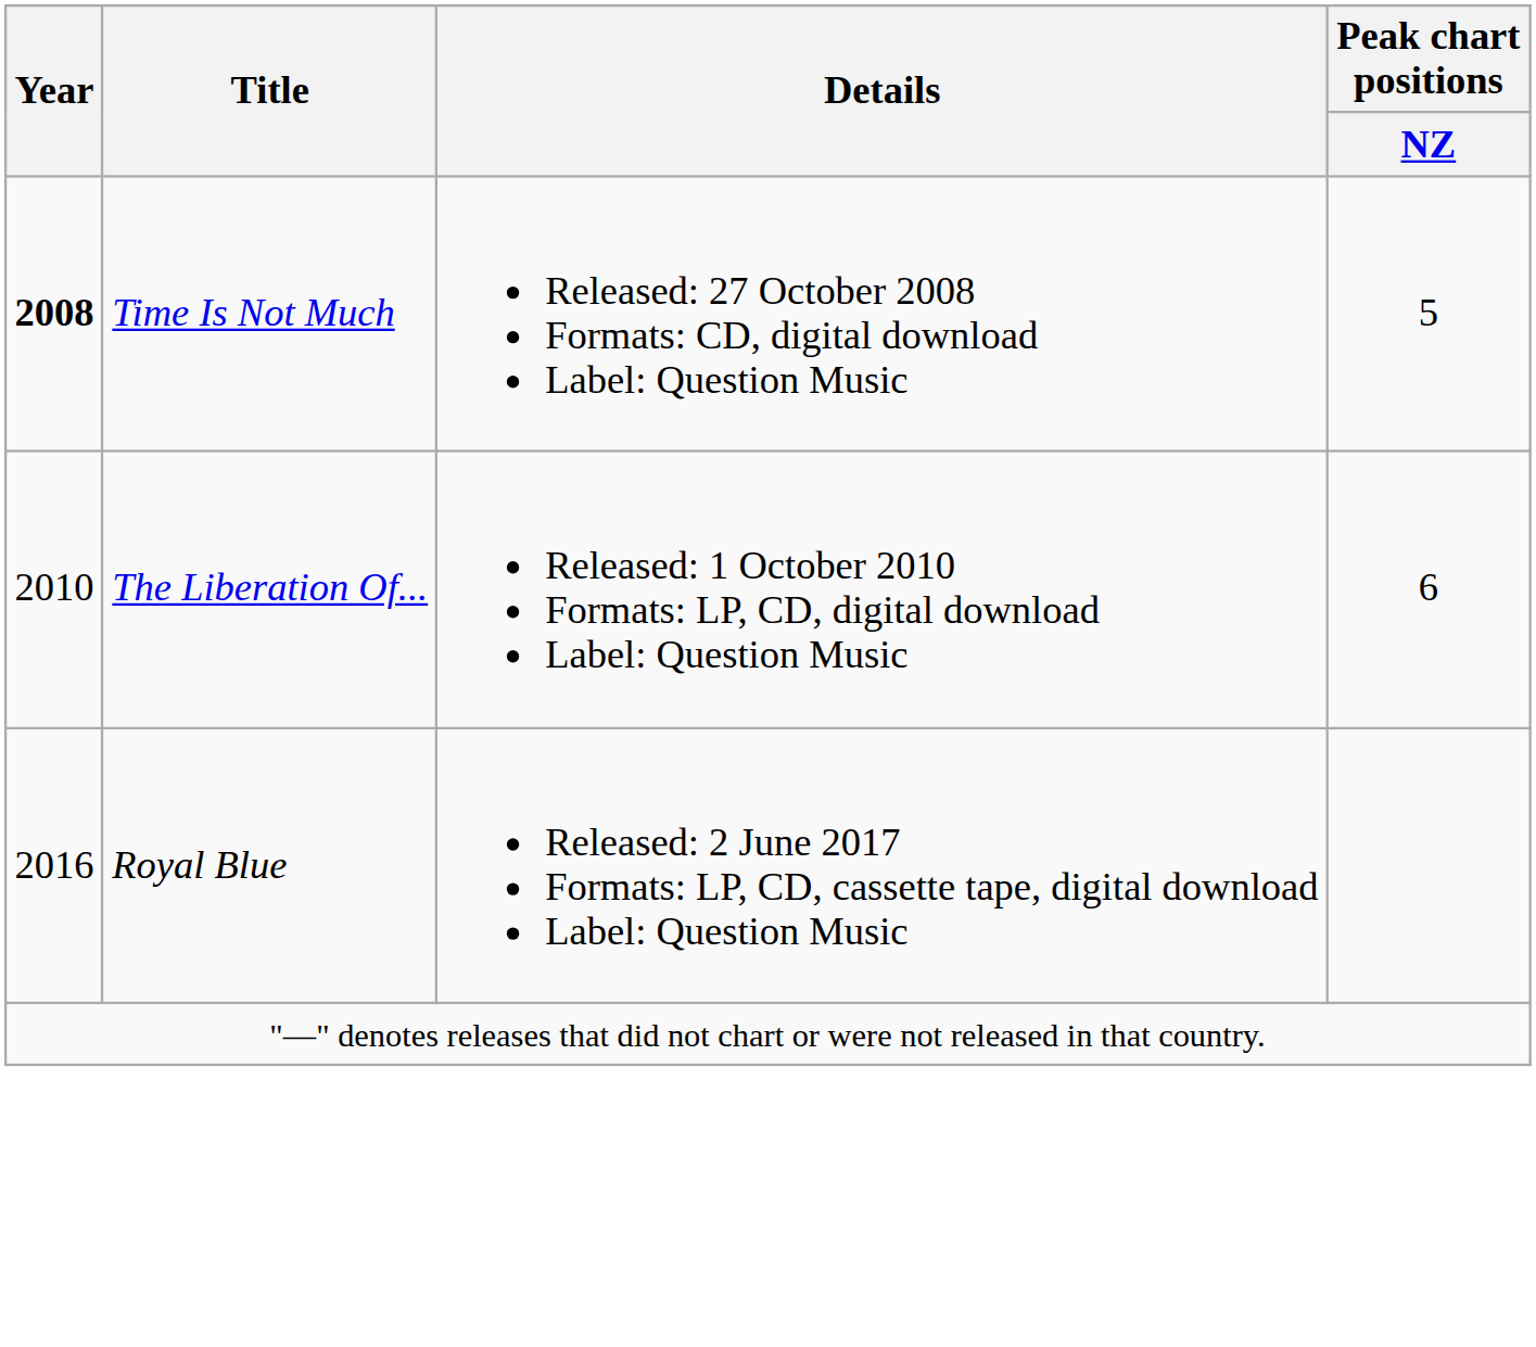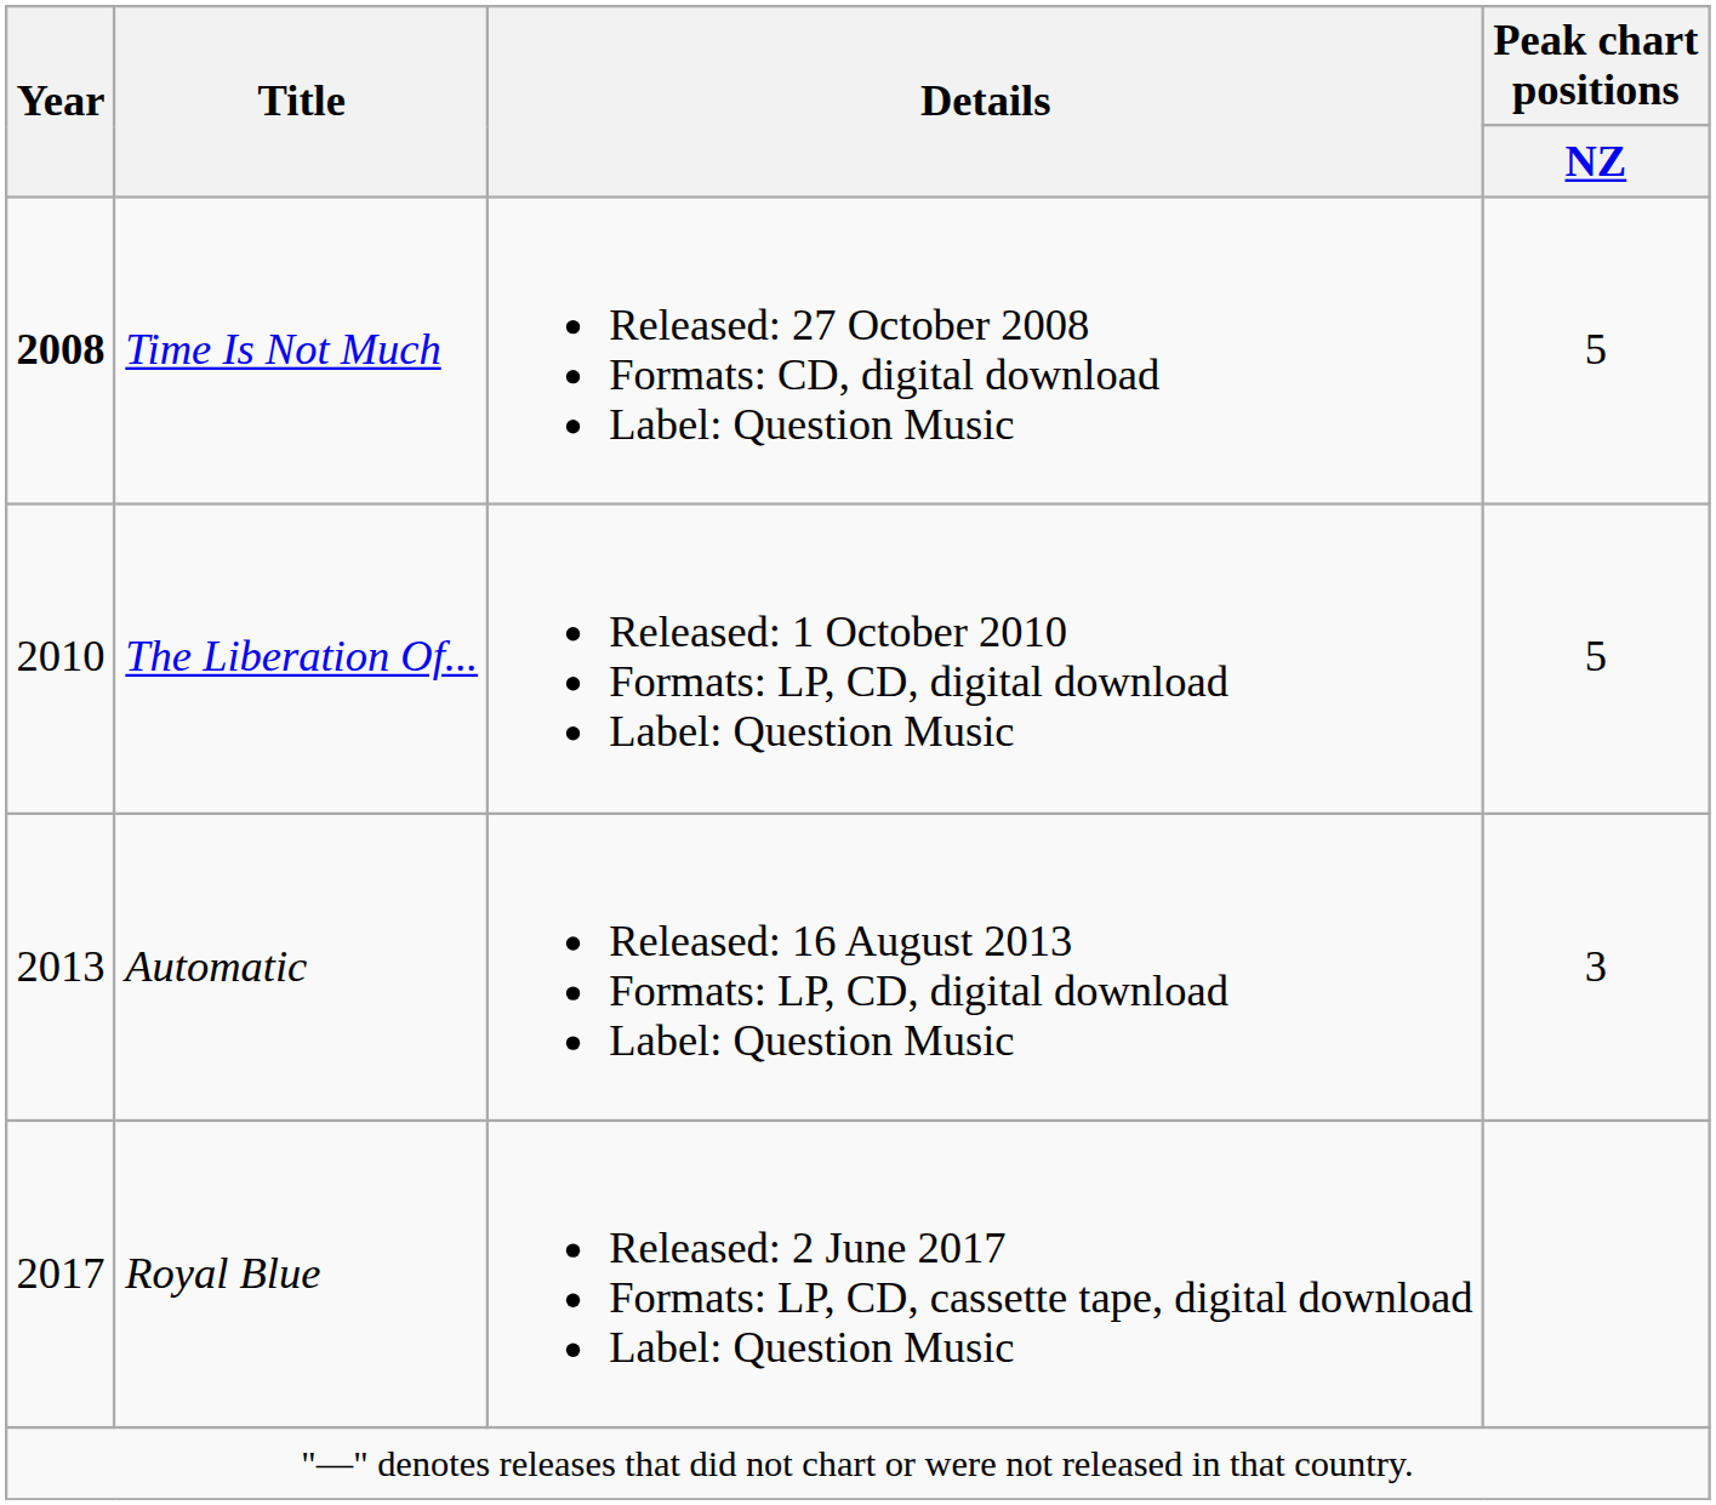The Liberation Of... | Peak chart positions / NZ: 6 -> 5
+ row: 2013 | Automatic | Released: 16 August 2013 Formats: LP, CD, digital download Label: Question Music | 3
Royal Blue | Year: 2016 -> 2017
